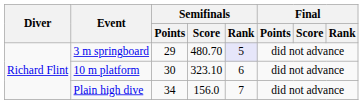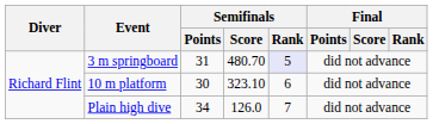3 m springboard | Semifinals / Points: 29 -> 31
Plain high dive | Semifinals / Score: 156.0 -> 126.0
